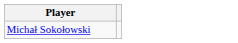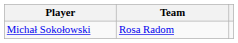+ column: Team | Rosa Radom
